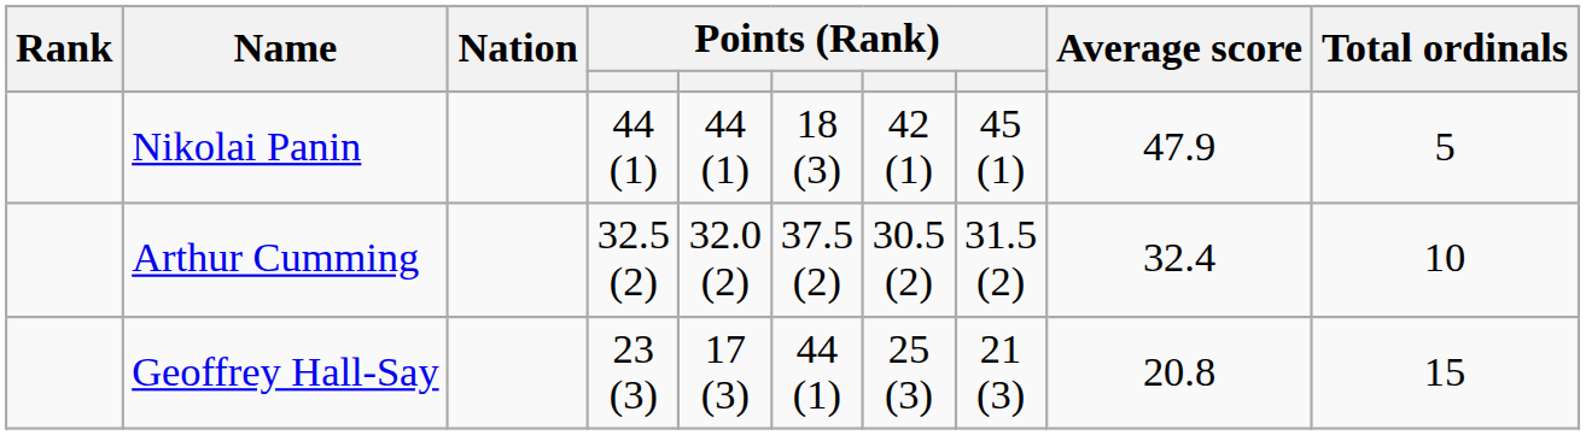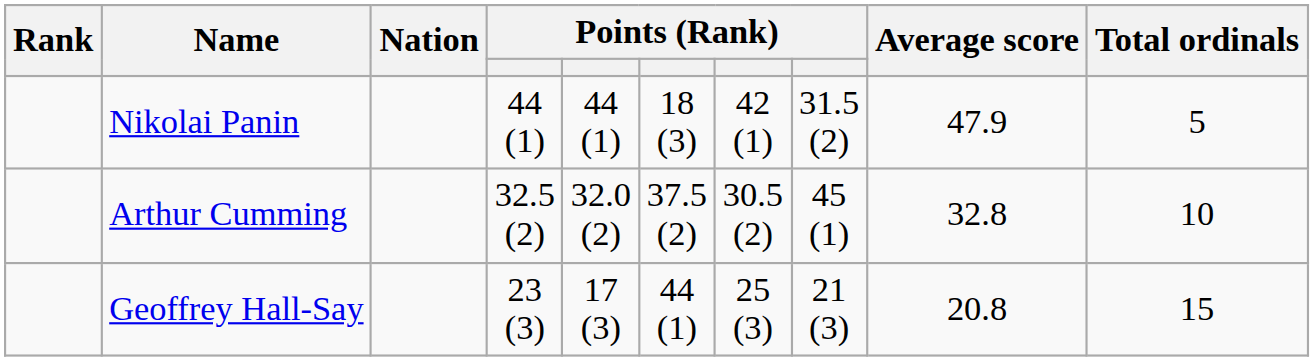Nikolai Panin | column 8: 45 (1) -> 31.5 (2)
Arthur Cumming | column 8: 31.5 (2) -> 45 (1)
Arthur Cumming | Average score: 32.4 -> 32.8
